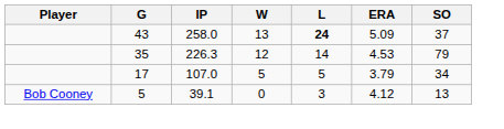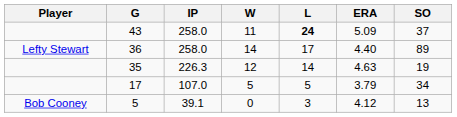43 | W: 13 -> 11
+ row: Lefty Stewart | 36 | 258.0 | 14 | 17 | 4.40 | 89
35 | ERA: 4.53 -> 4.63
35 | SO: 79 -> 19
